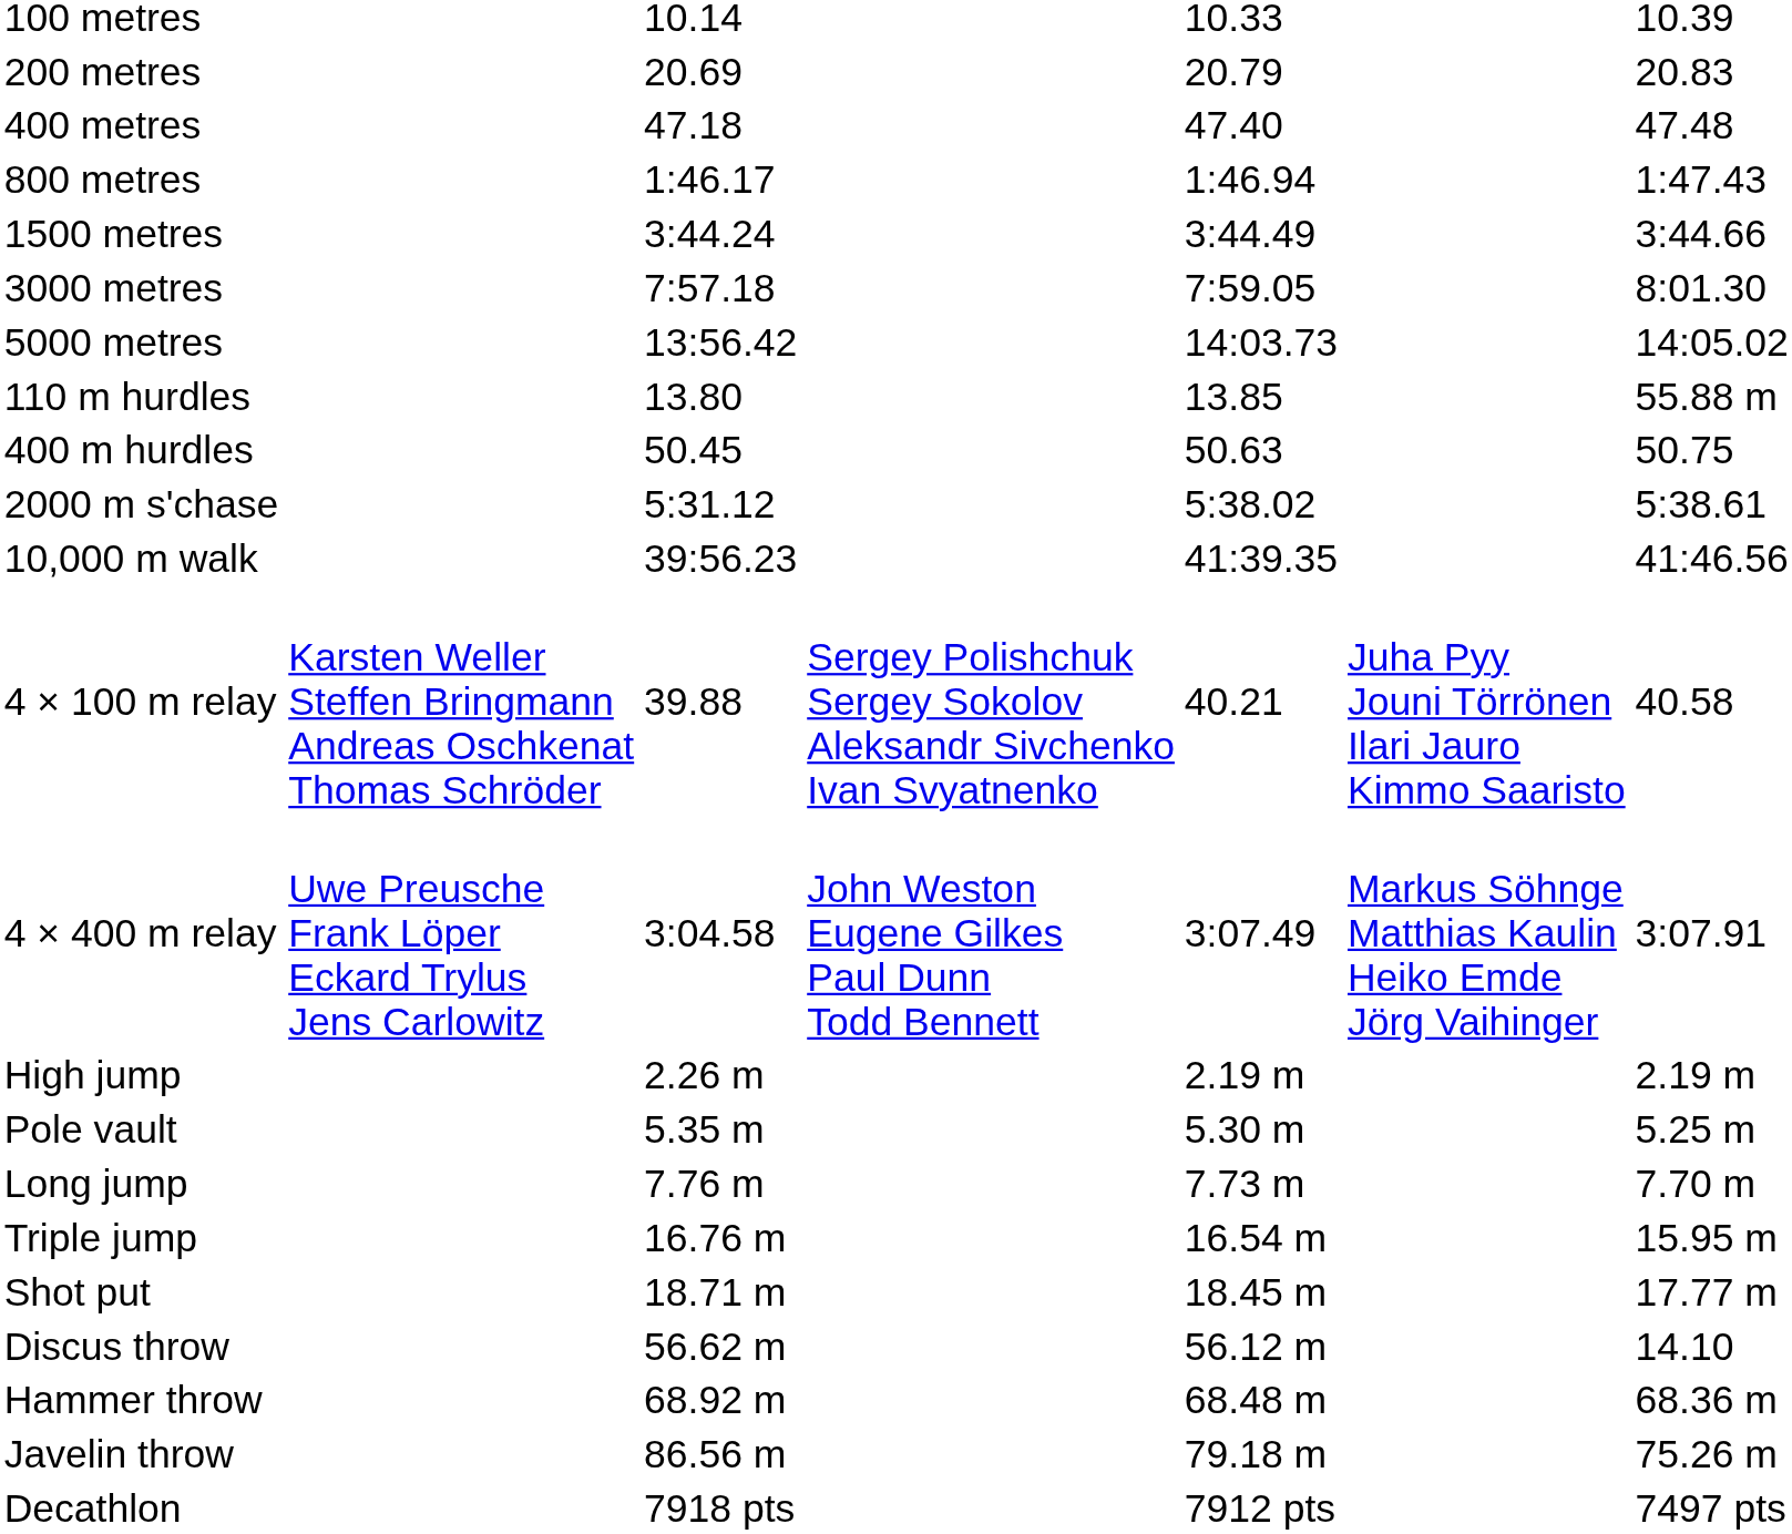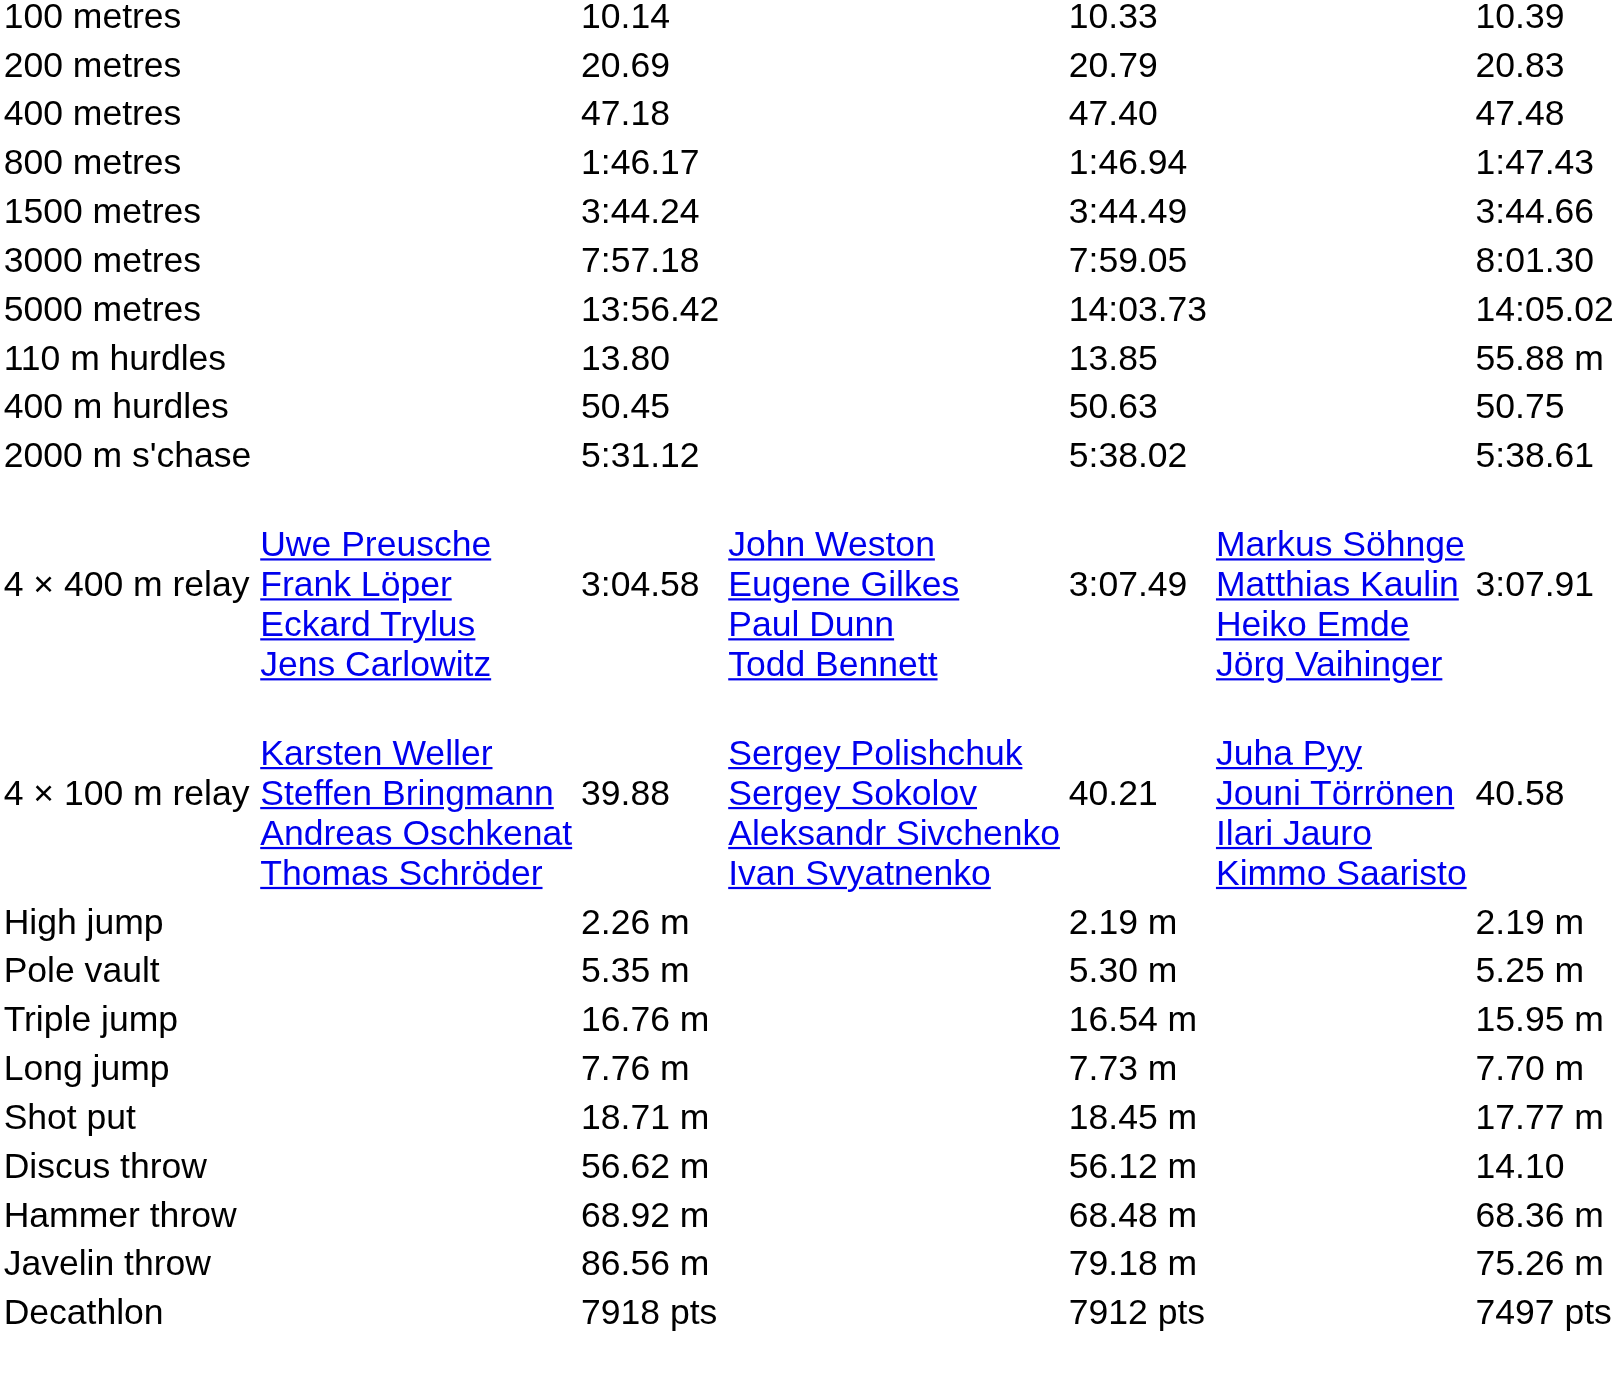- row: 10,000 m walk | 39:56.23 | 41:39.35 | 41:46.56
rows swapped: 4 × 100 m relay <-> 4 × 400 m relay
rows swapped: Long jump <-> Triple jump
